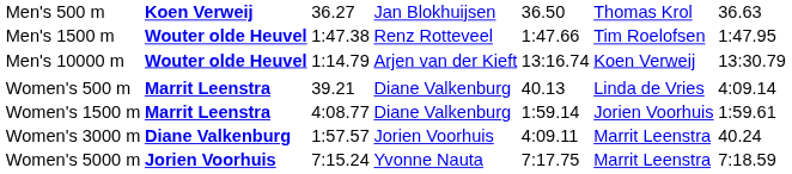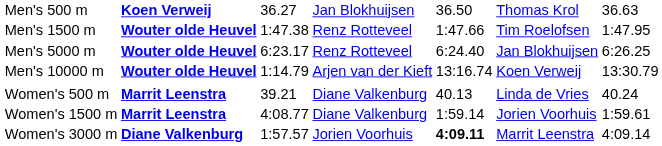+ row: Men's 5000 m | Wouter olde Heuvel | 6:23.17 | Renz Rotteveel | 6:24.40 | Jan Blokhuijsen | 6:26.25
Women's 500 m | column 7: 4:09.14 -> 40.24
Women's 3000 m | column 5: normal -> bold
Women's 3000 m | column 7: 40.24 -> 4:09.14
- row: Women's 5000 m | Jorien Voorhuis | 7:15.24 | Yvonne Nauta | 7:17.75 | Marrit Leenstra | 7:18.59
